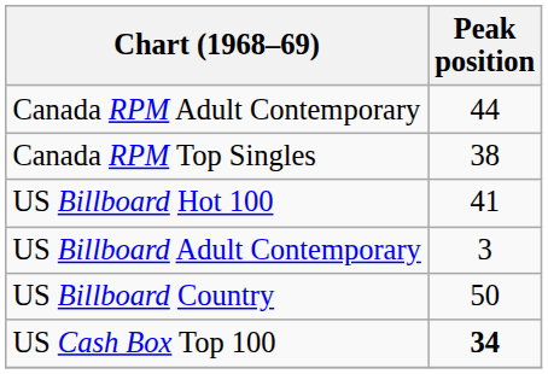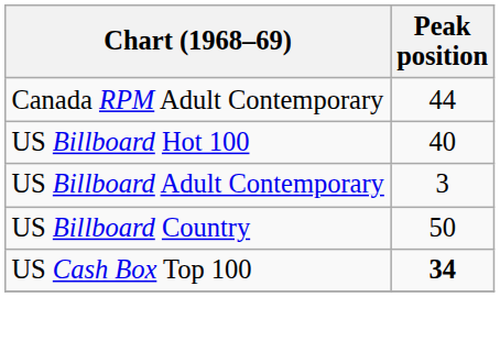- row: Canada RPM Top Singles | 38
US Billboard Hot 100 | Peak position: 41 -> 40
